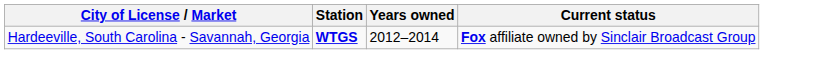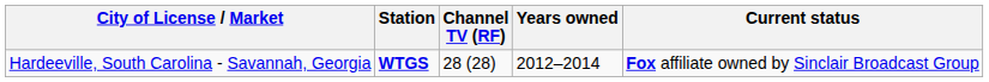+ column: Channel TV (RF) | 28 (28)
